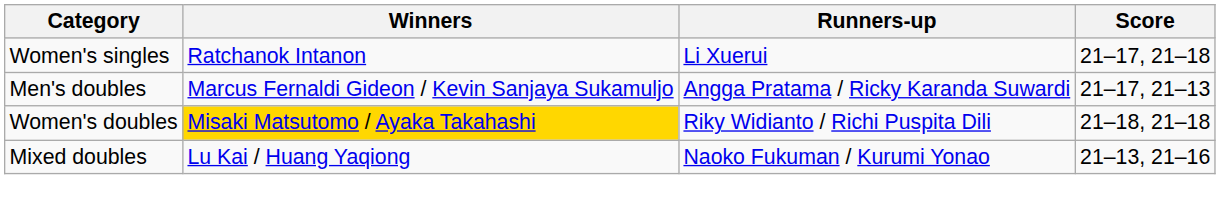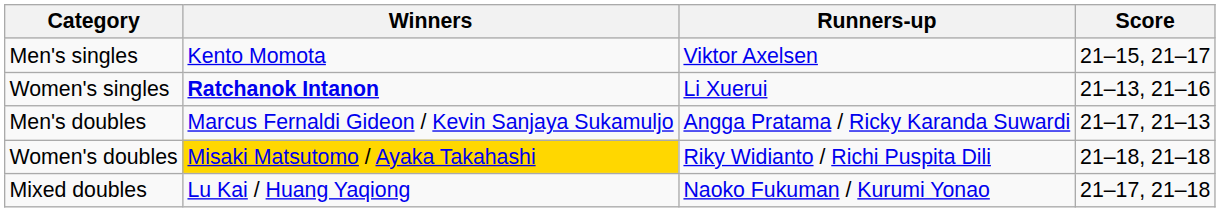+ row: Men's singles | Kento Momota | Viktor Axelsen | 21–15, 21–17
Women's singles | Winners: normal -> bold
Women's singles | Score: 21–17, 21–18 -> 21–13, 21–16
Mixed doubles | Score: 21–13, 21–16 -> 21–17, 21–18
